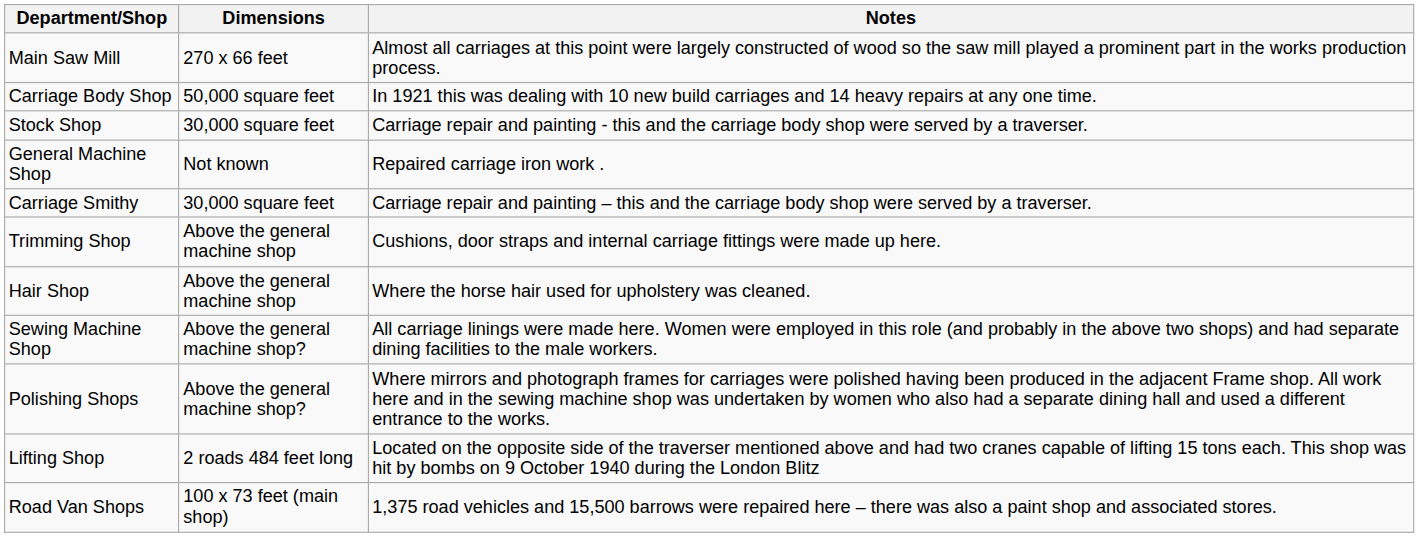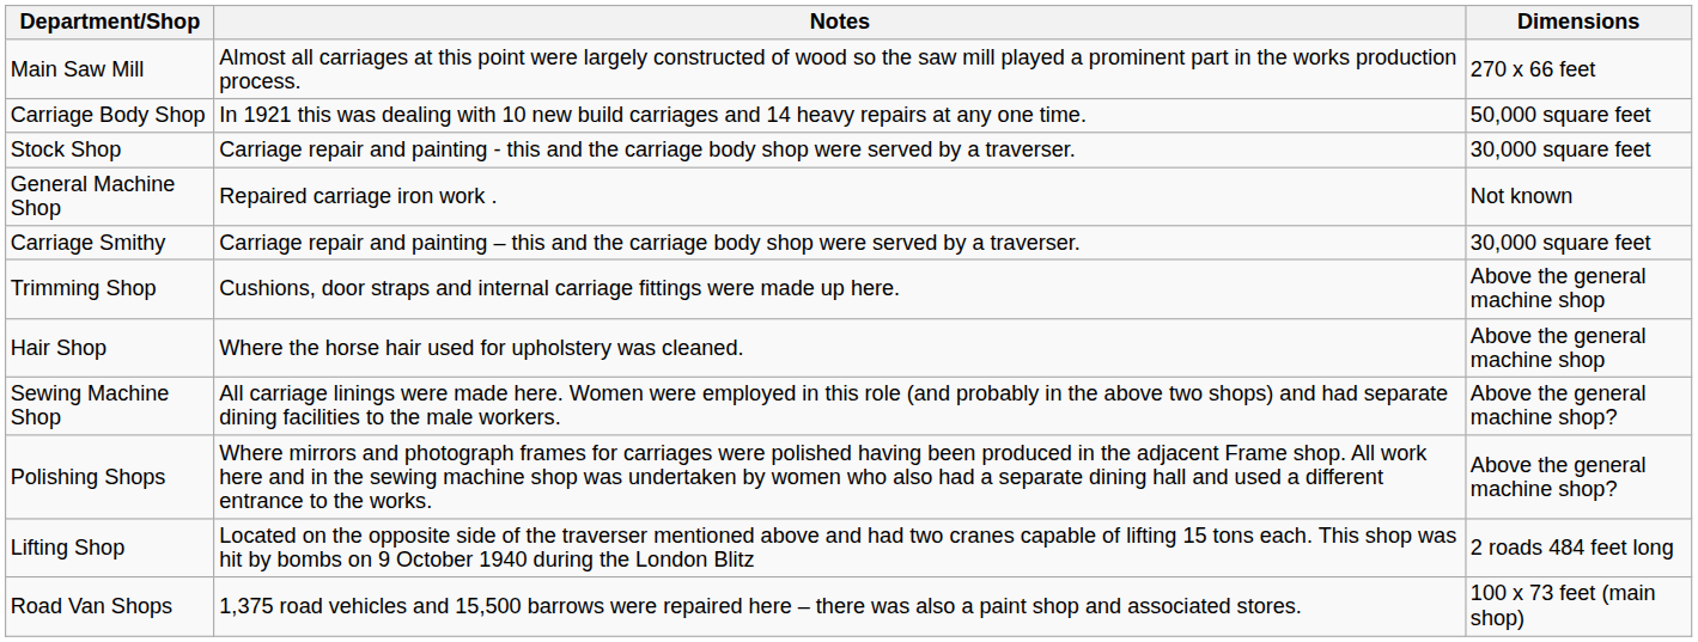columns swapped: Dimensions <-> Notes
